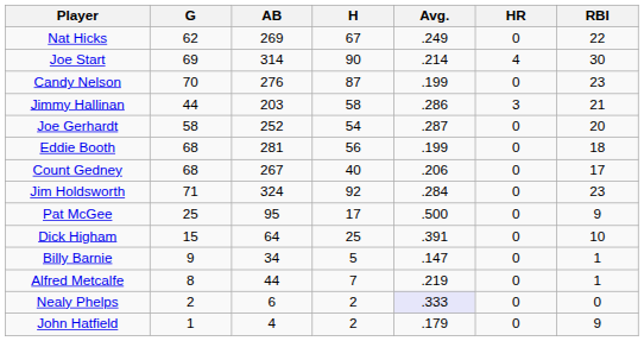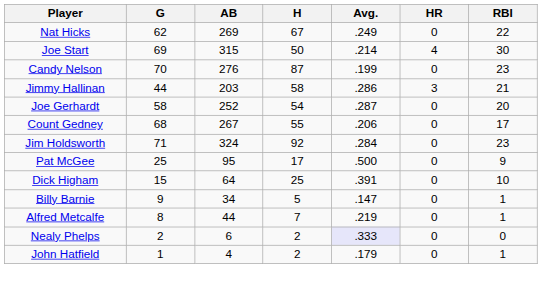Joe Start | AB: 314 -> 315
Joe Start | H: 90 -> 50
- row: Eddie Booth | 68 | 281 | 56 | .199 | 0 | 18
Count Gedney | H: 40 -> 55
John Hatfield | RBI: 9 -> 1
